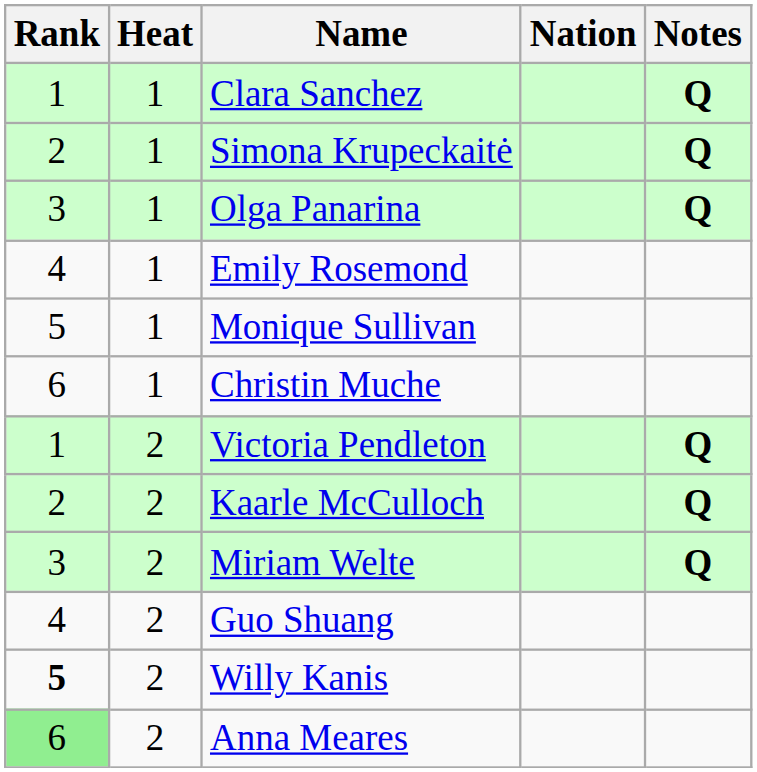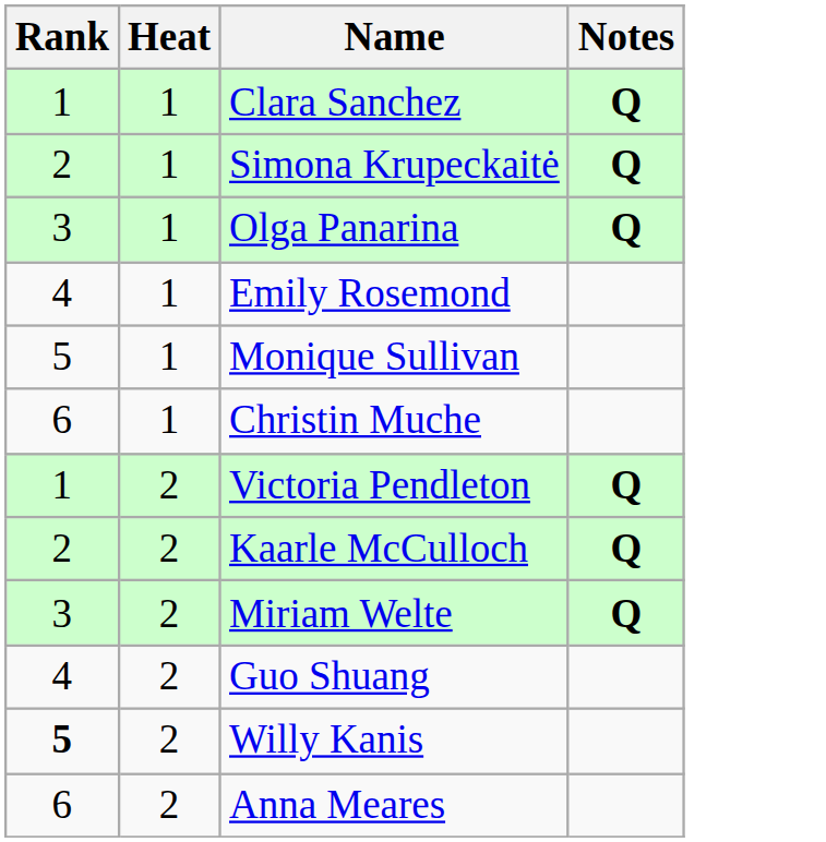- column: Nation
Anna Meares | Rank: lightgreen background -> no background
